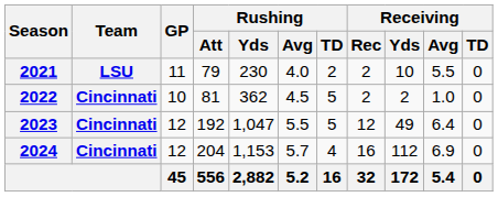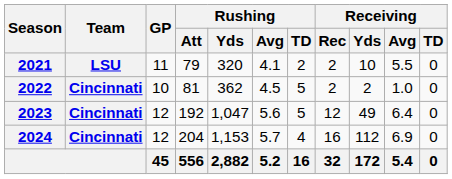2021 | Rushing / Yds: 230 -> 320
2021 | Rushing / Avg: 4.0 -> 4.1
2023 | Rushing / Avg: 5.5 -> 5.6
